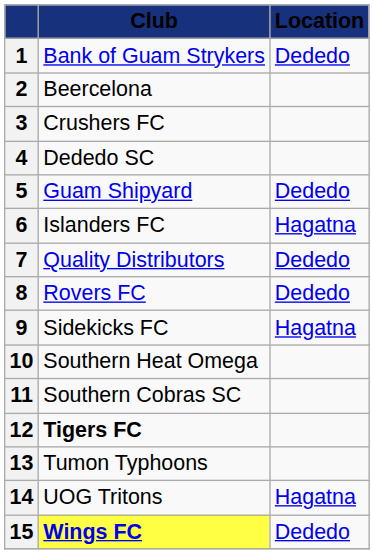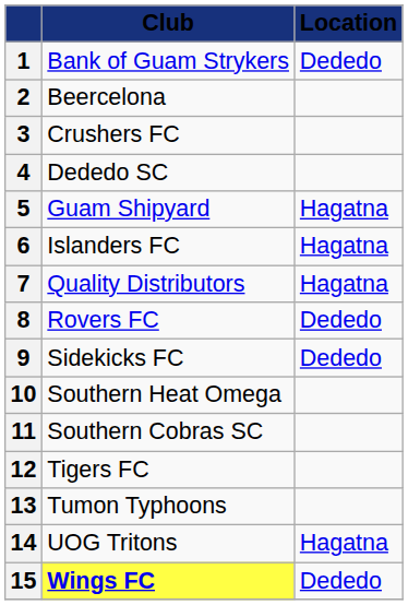5 | Location: Dededo -> Hagatna
7 | Location: Dededo -> Hagatna
9 | Location: Hagatna -> Dededo
12 | Club: bold -> normal
